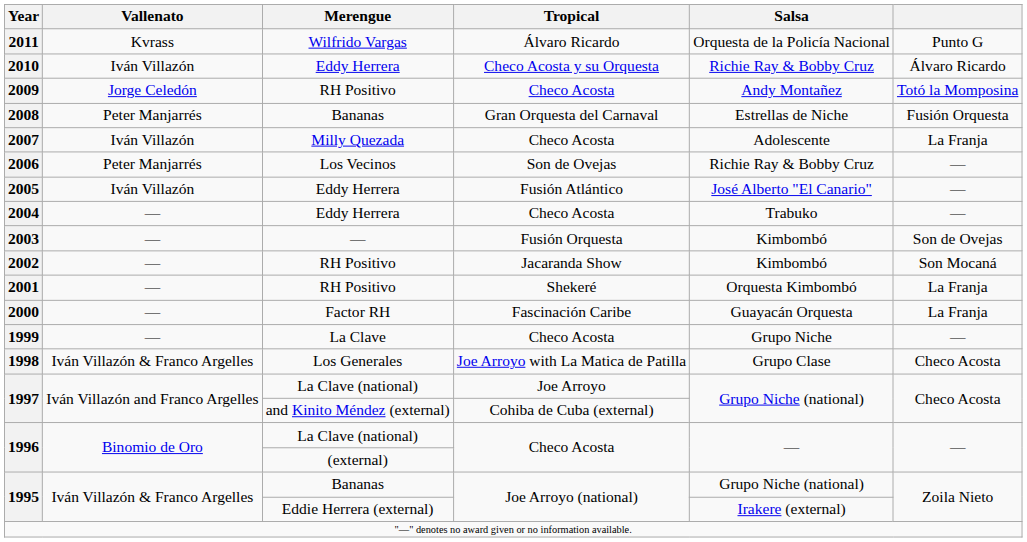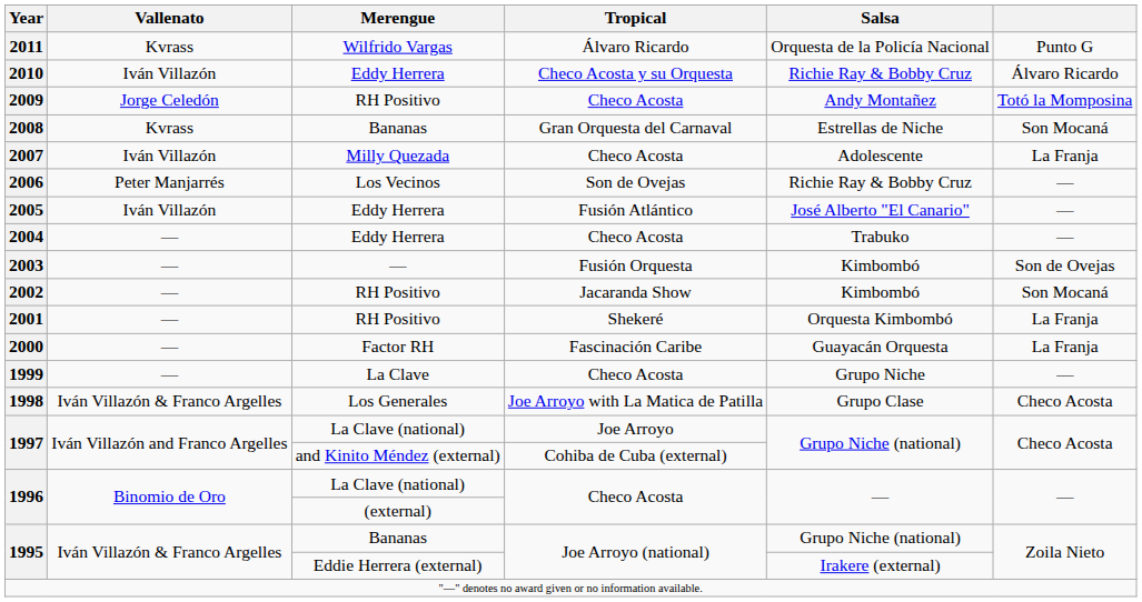2008 | Vallenato: Peter Manjarrés -> Kvrass
2008 | column 6: Fusión Orquesta -> Son Mocaná
